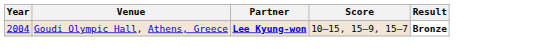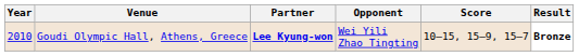+ column: Opponent | Wei Yili Zhao Tingting
Goudi Olympic Hall, Athens, Greece | Year: 2004 -> 2010
